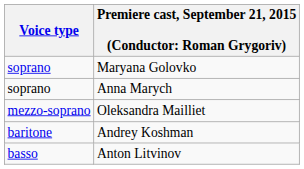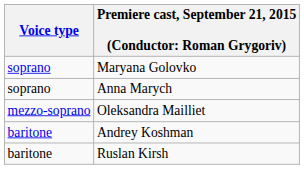+ row: baritone | Ruslan Kirsh
- row: basso | Anton Litvinov
